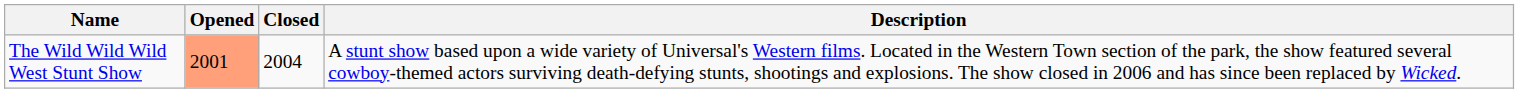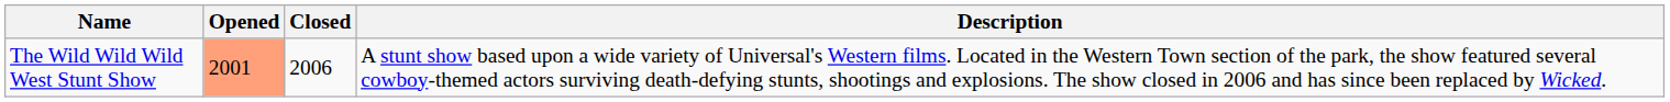The Wild Wild Wild West Stunt Show | Closed: 2004 -> 2006
